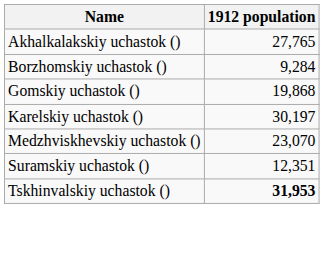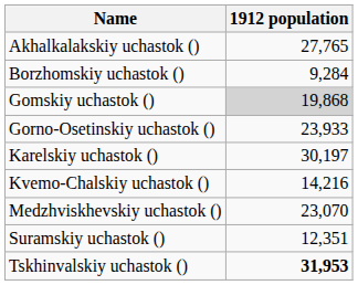Gomskiy uchastok () | 1912 population: no background -> lightgrey background
+ row: Gorno-Osetinskiy uchastok () | 23,933
+ row: Kvemo-Chalskiy uchastok () | 14,216
